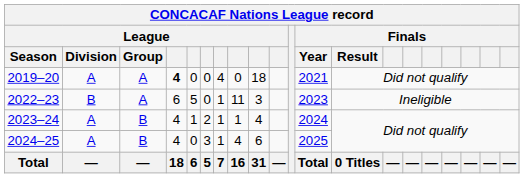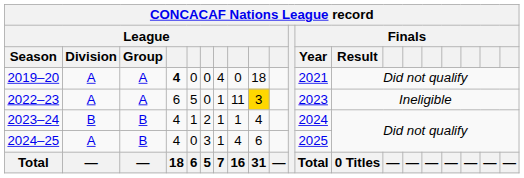2022–23 | League / Division: B -> A
2022–23 | column 9: no background -> gold background
2023–24 | League / Division: A -> B
